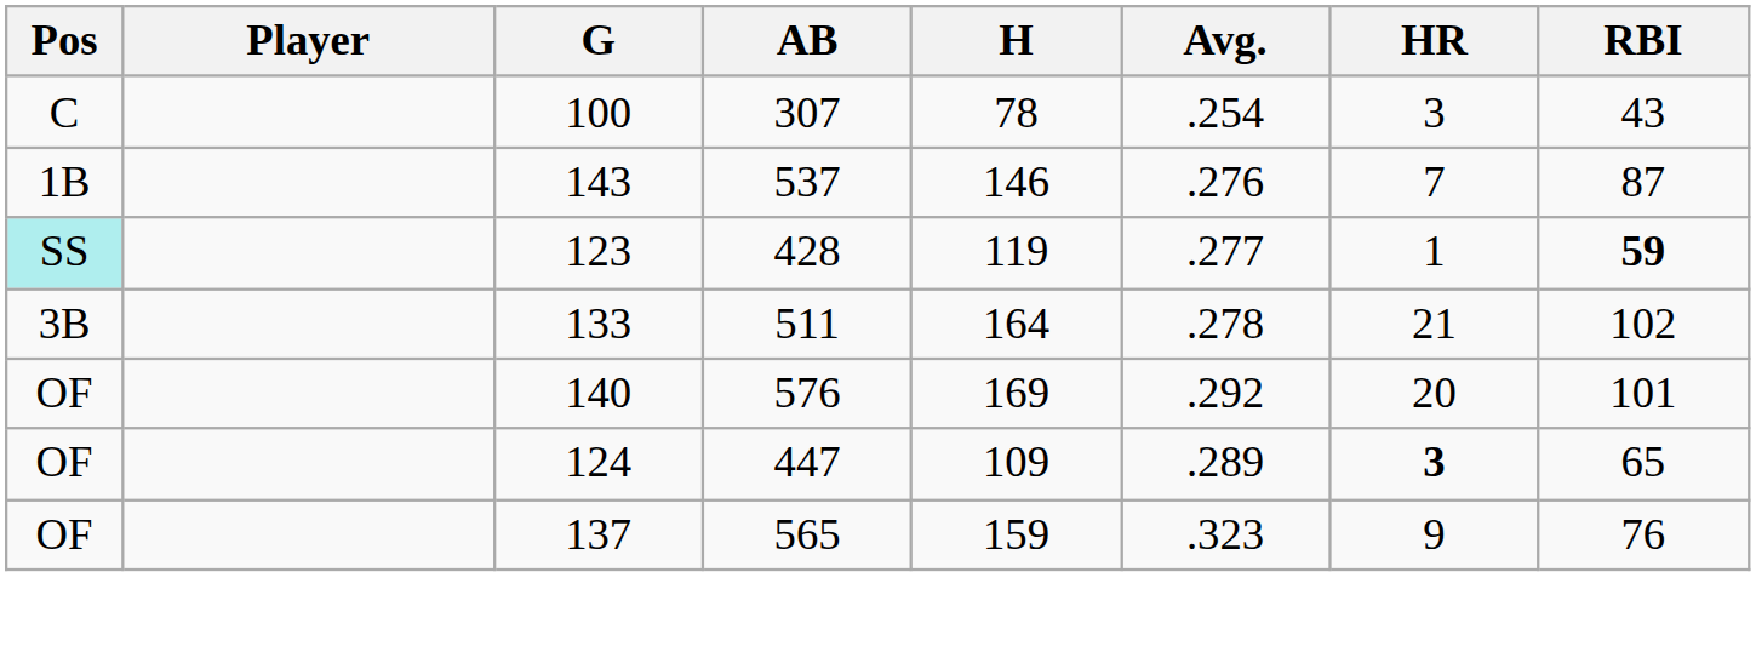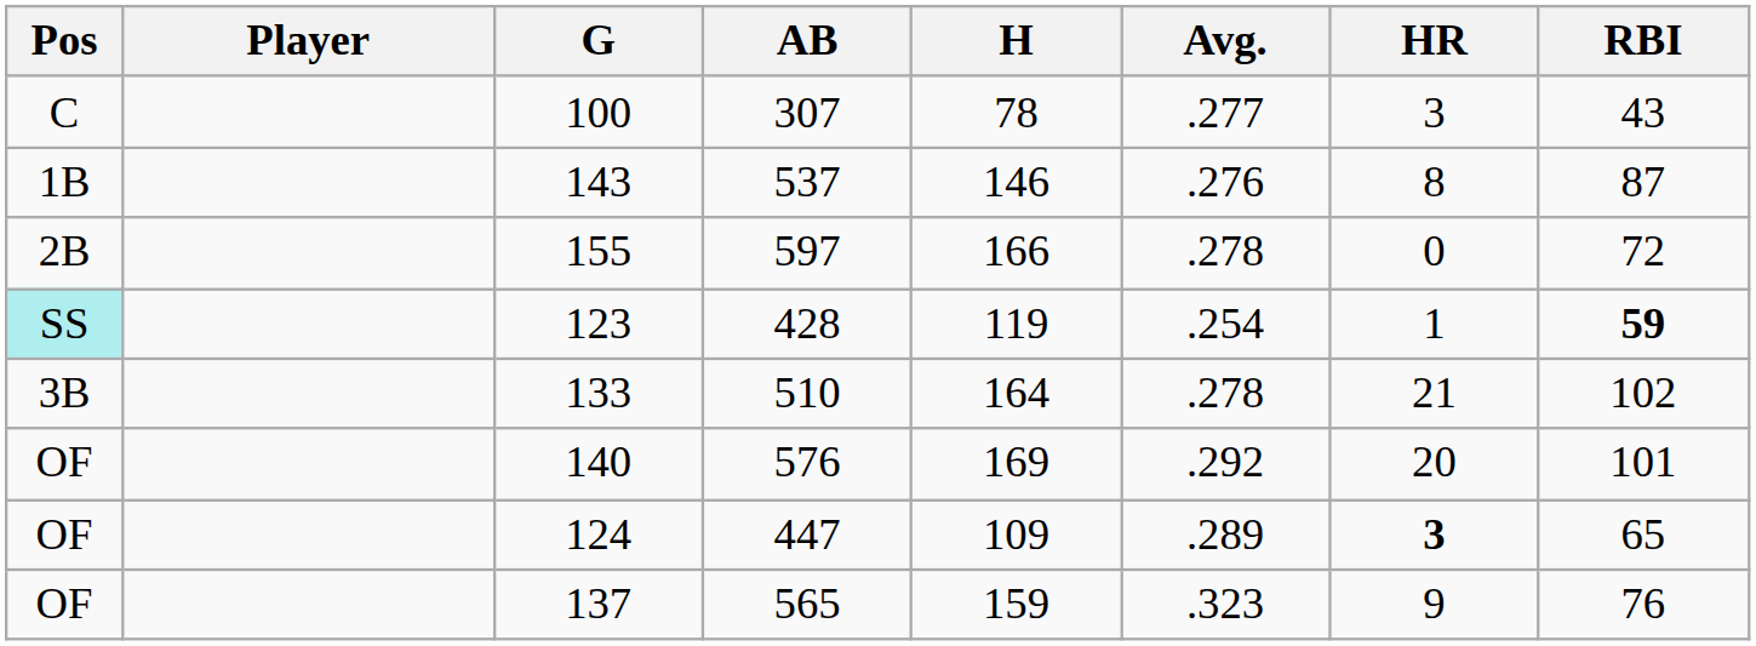100 | Avg.: .254 -> .277
143 | HR: 7 -> 8
+ row: 2B | 155 | 597 | 166 | .278 | 0 | 72
123 | Avg.: .277 -> .254
133 | AB: 511 -> 510
